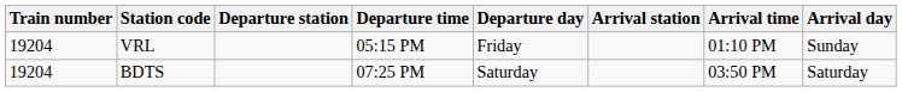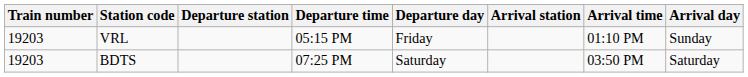VRL | Train number: 19204 -> 19203
BDTS | Train number: 19204 -> 19203
